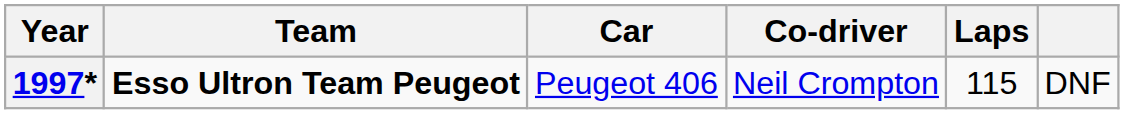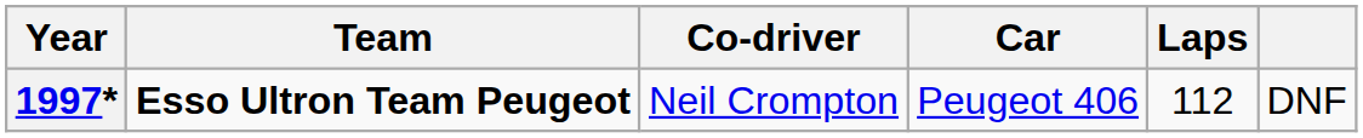columns swapped: Co-driver <-> Car
1997* | Laps: 115 -> 112
